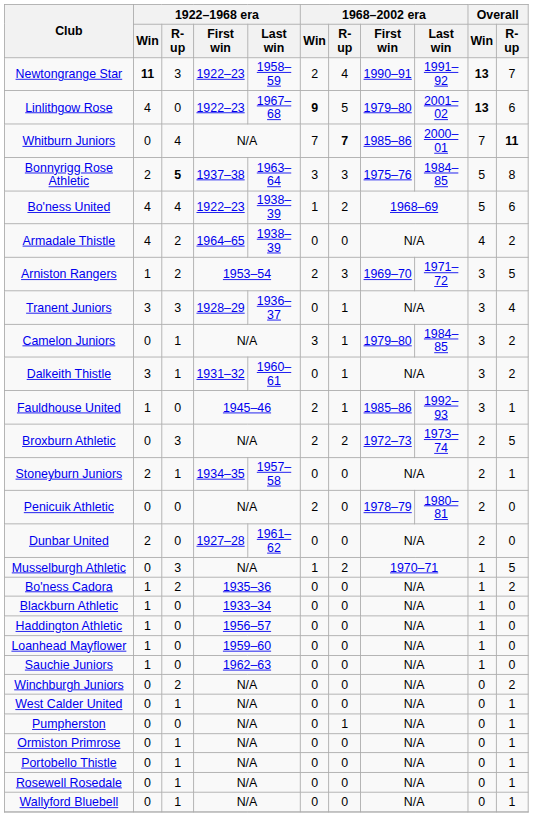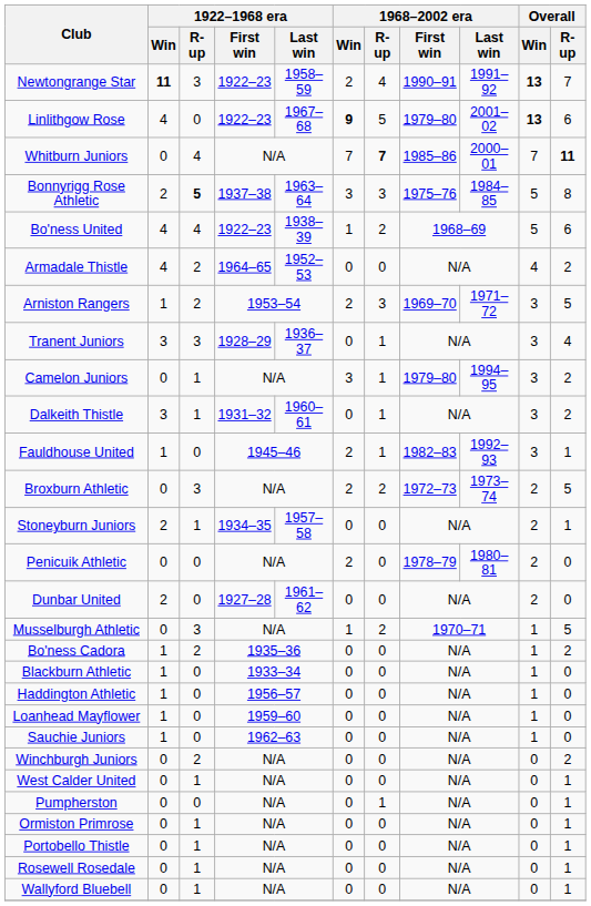Armadale Thistle | 1922–1968 era / Last win: 1938–39 -> 1952–53
Camelon Juniors | 1968–2002 era / Last win: 1984–85 -> 1994–95
Fauldhouse United | 1968–2002 era / First win: 1985–86 -> 1982–83
